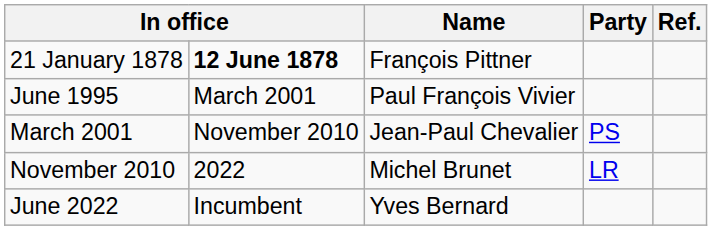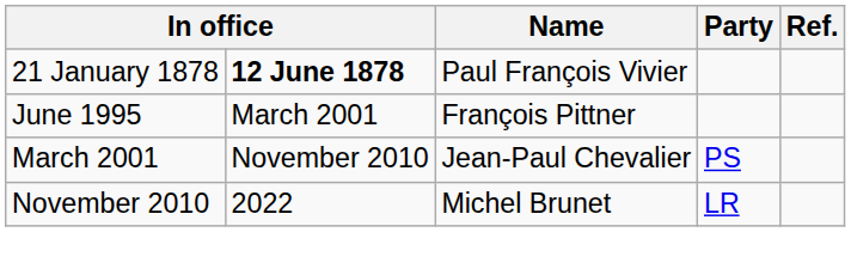21 January 1878 | Name: François Pittner -> Paul François Vivier
June 1995 | Name: Paul François Vivier -> François Pittner
- row: June 2022 | Incumbent | Yves Bernard
